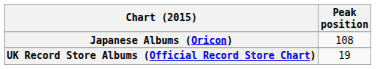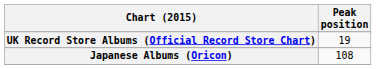rows swapped: Japanese Albums (Oricon) <-> UK Record Store Albums (Official Record Store Chart)
